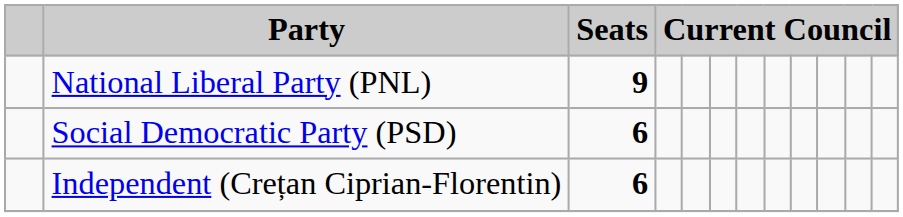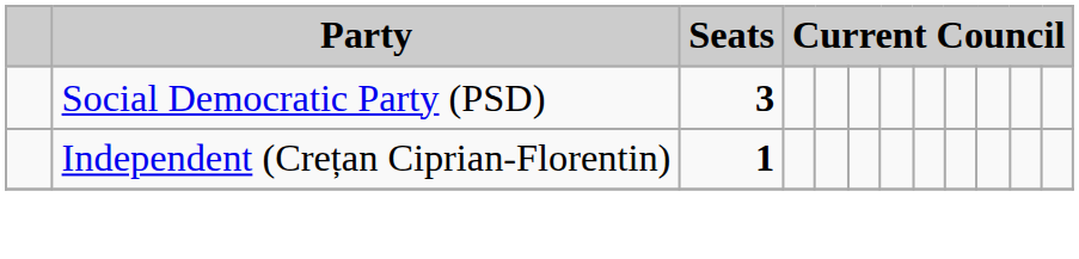- row: National Liberal Party (PNL) | 9
Social Democratic Party (PSD) | Seats: 6 -> 3
Independent (Crețan Ciprian-Florentin) | Seats: 6 -> 1
